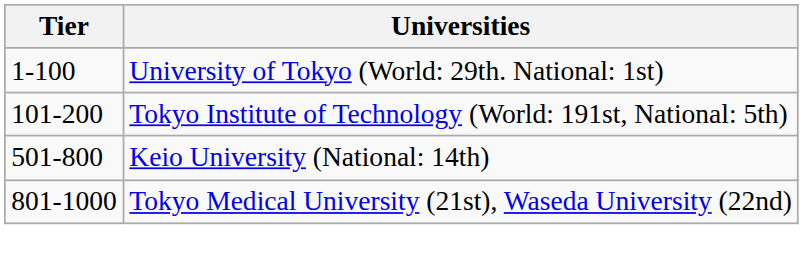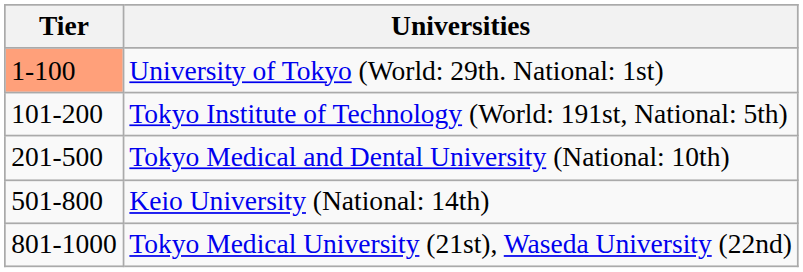University of Tokyo (World: 29th. National: 1st) | Tier: no background -> lightsalmon background
+ row: 201-500 | Tokyo Medical and Dental University (National: 10th)
